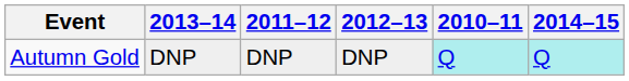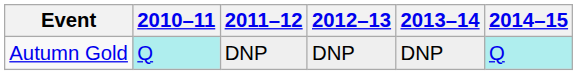columns swapped: 2010–11 <-> 2013–14
